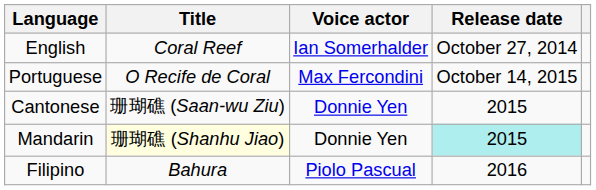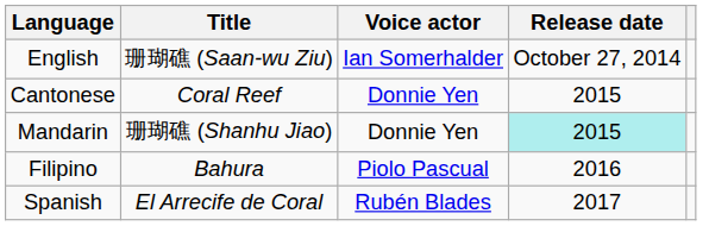English | Title: Coral Reef -> 珊瑚礁 (Saan-wu Ziu)
- row: Portuguese | O Recife de Coral | Max Fercondini | October 14, 2015
Cantonese | Title: 珊瑚礁 (Saan-wu Ziu) -> Coral Reef
Mandarin | Title: lightyellow background -> no background
+ row: Spanish | El Arrecife de Coral | Rubén Blades | 2017
